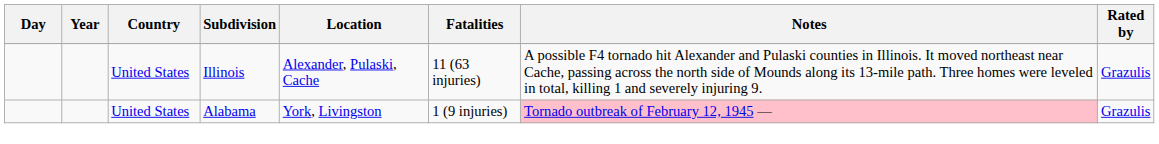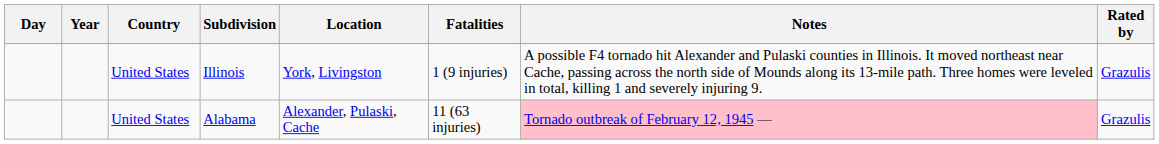Illinois | Location: Alexander, Pulaski, Cache -> York, Livingston
Illinois | Fatalities: 11 (63 injuries) -> 1 (9 injuries)
Alabama | Location: York, Livingston -> Alexander, Pulaski, Cache
Alabama | Fatalities: 1 (9 injuries) -> 11 (63 injuries)
